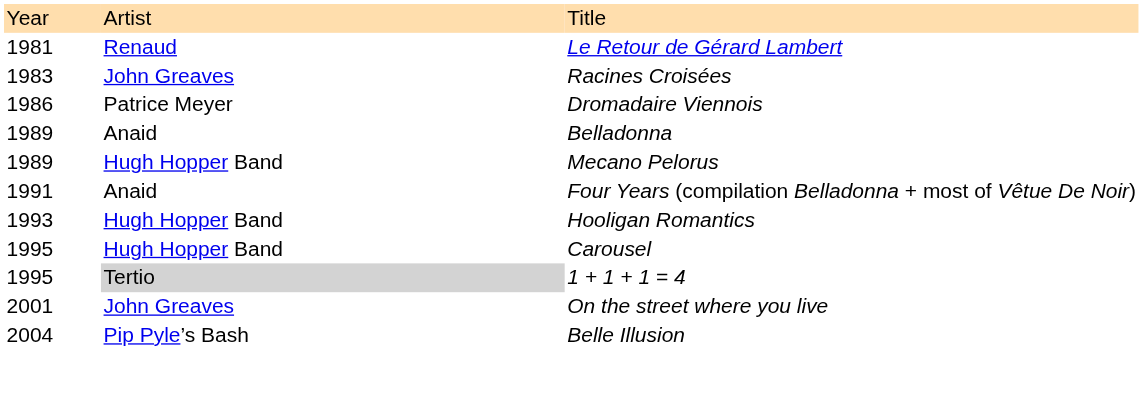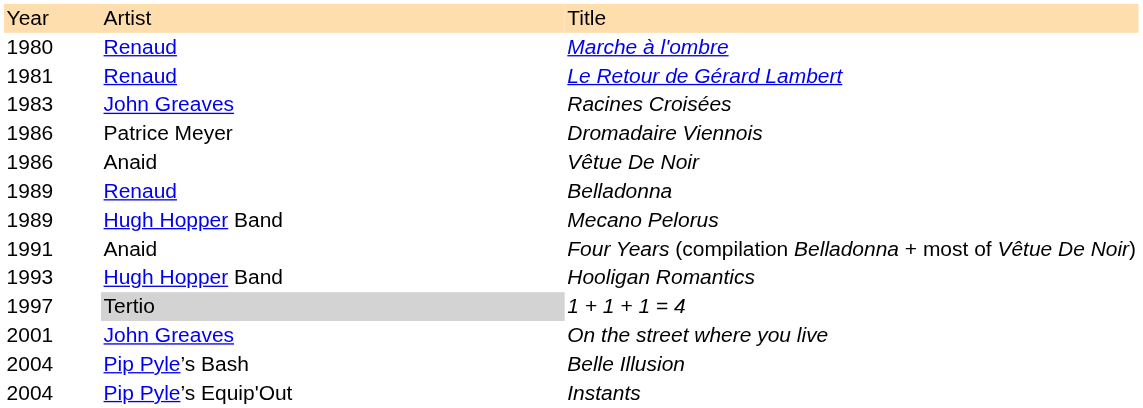+ row: 1980 | Renaud | Marche à l'ombre
+ row: 1986 | Anaid | Vêtue De Noir
Belladonna | column 2: Anaid -> Renaud
- row: 1995 | Hugh Hopper Band | Carousel
1 + 1 + 1 = 4 | column 1: 1995 -> 1997
+ row: 2004 | Pip Pyle’s Equip'Out | Instants
